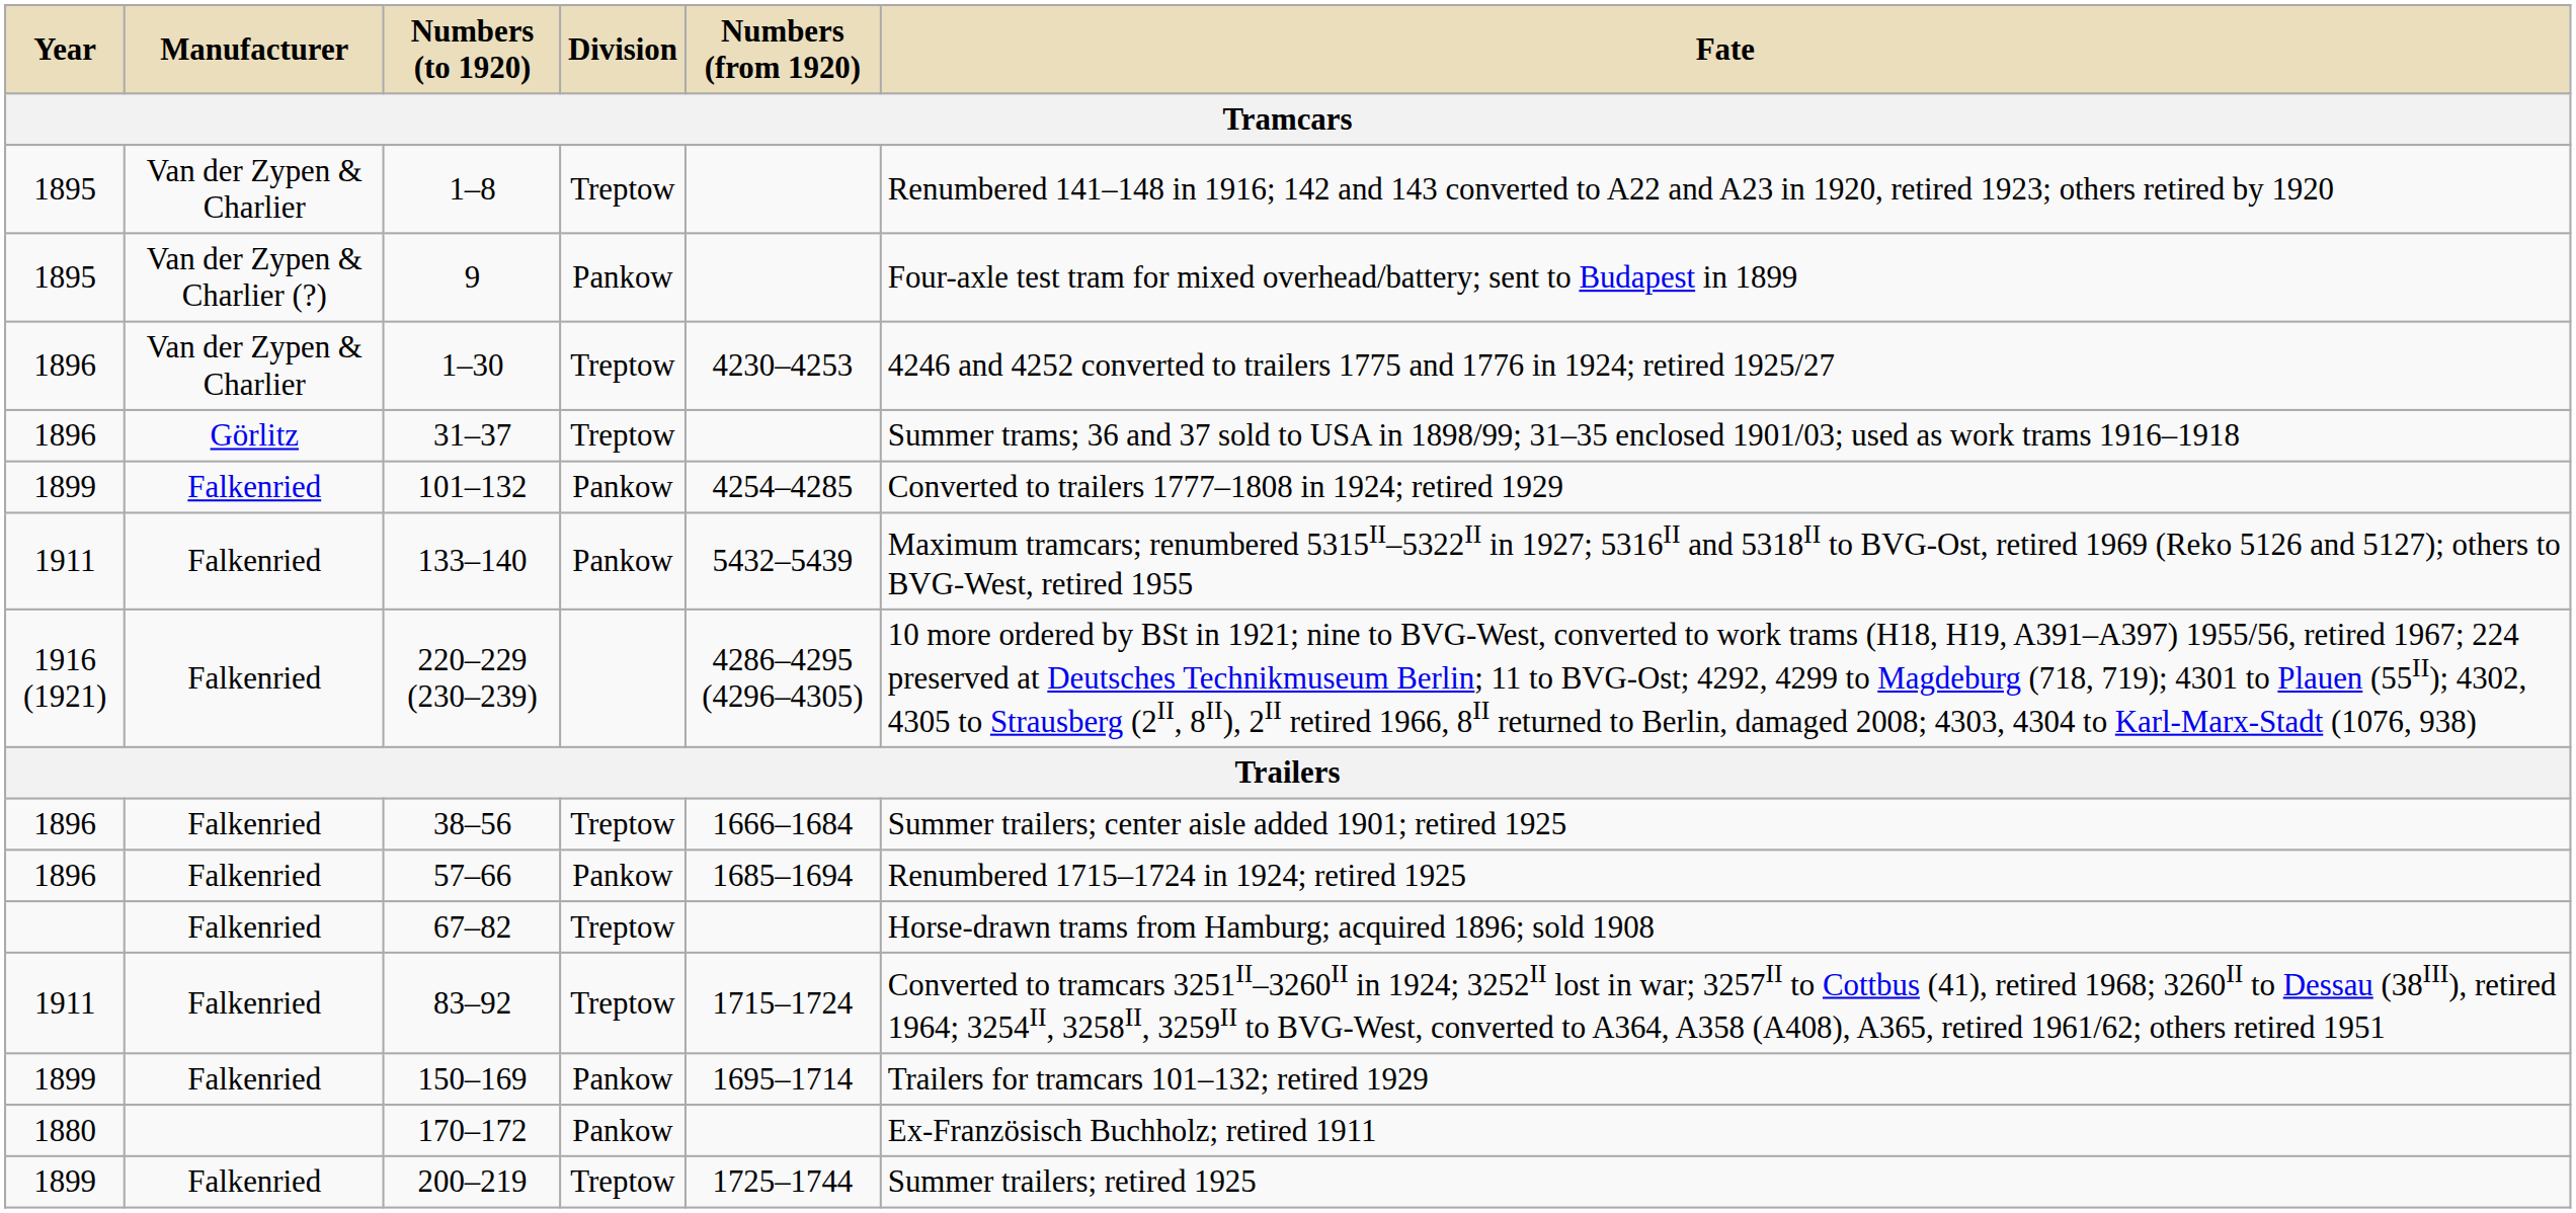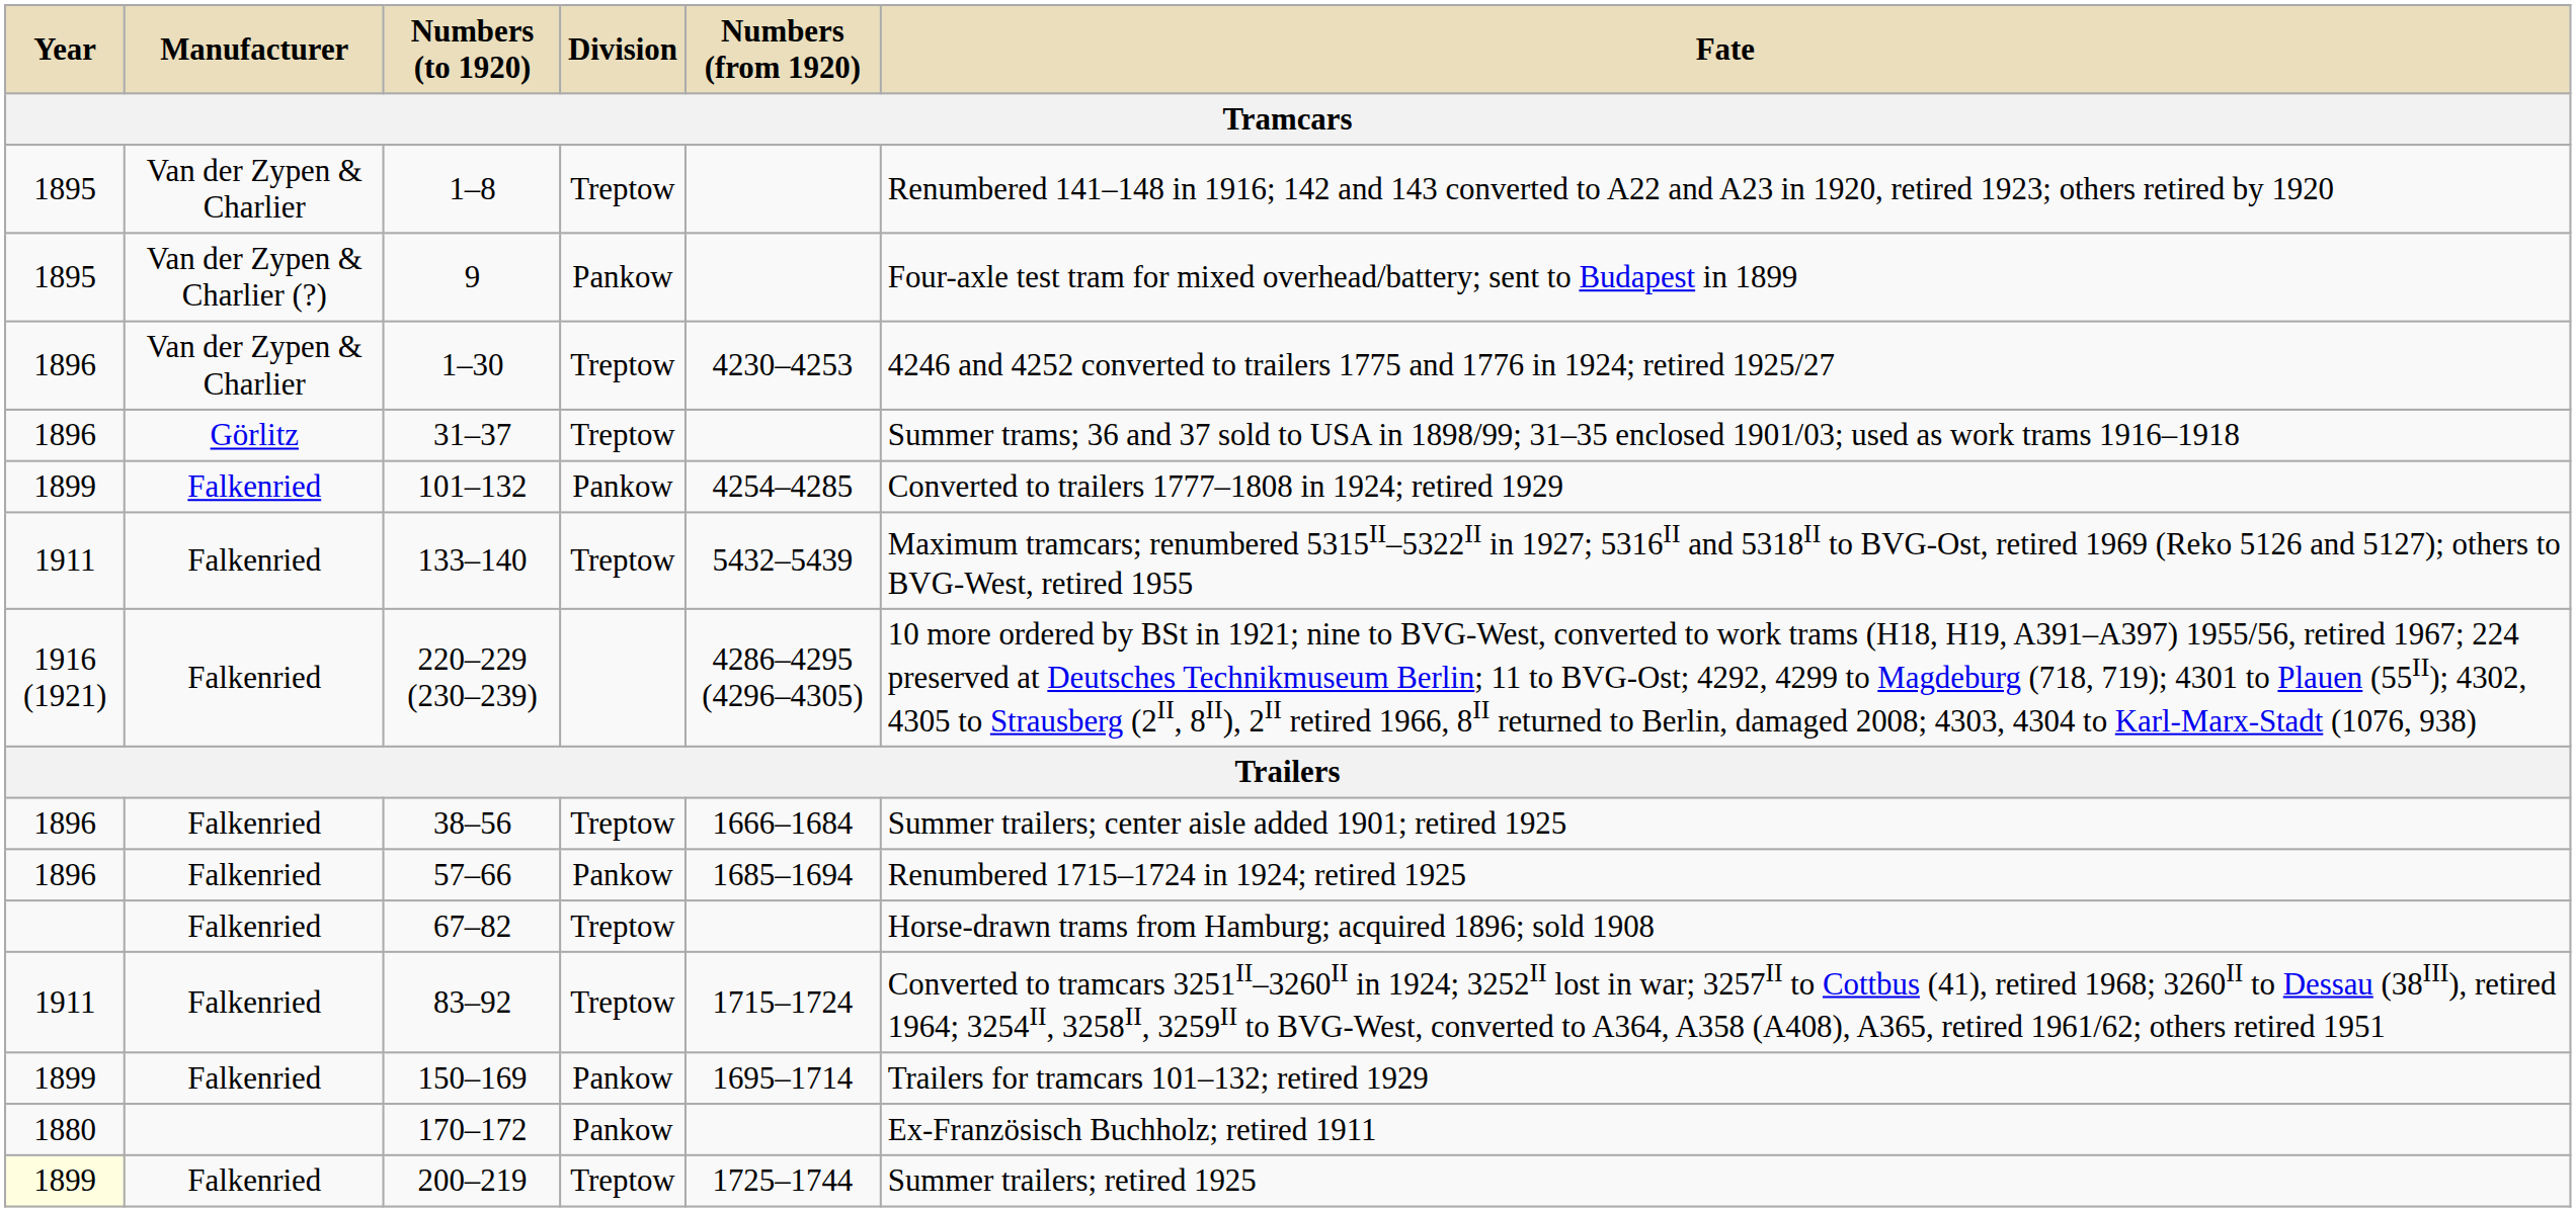133–140 | Division: Pankow -> Treptow
200–219 | Year: no background -> lightyellow background
